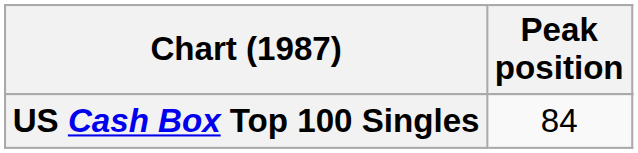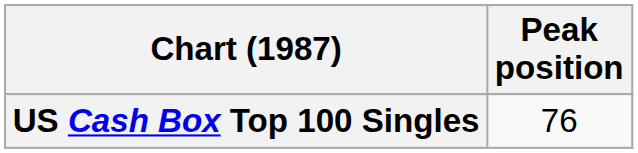US Cash Box Top 100 Singles | Peak position: 84 -> 76
